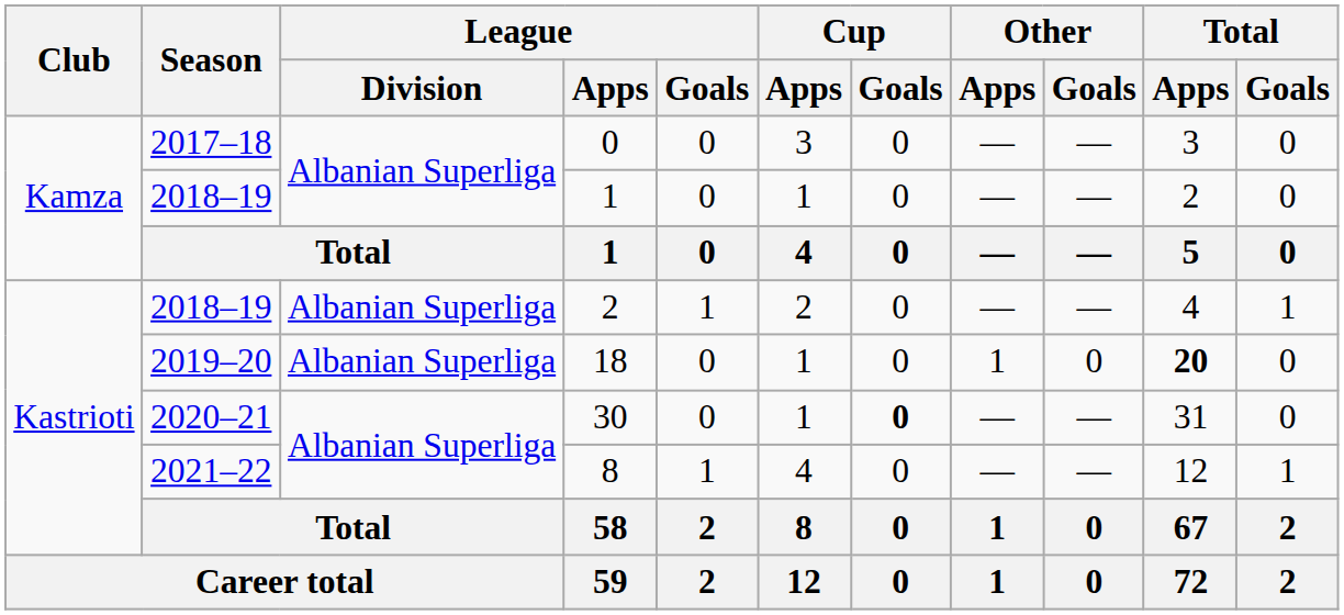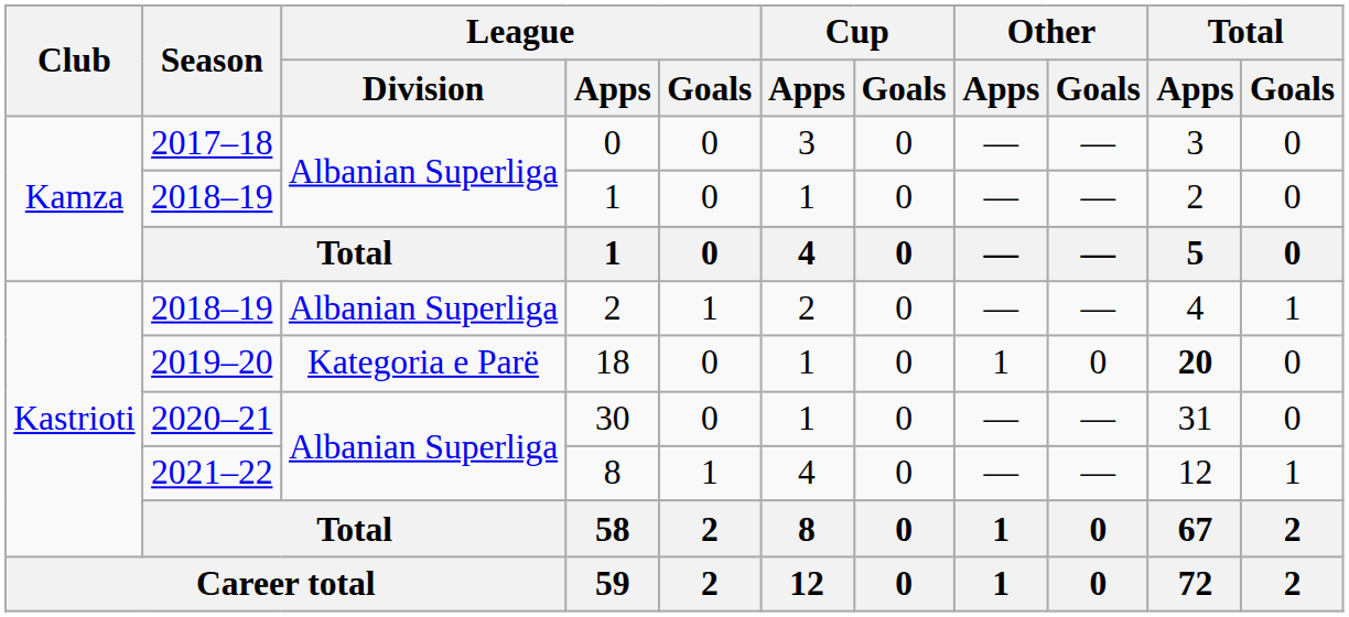18 | League / Division: Albanian Superliga -> Kategoria e Parë
30 | Cup / Goals: bold -> normal
